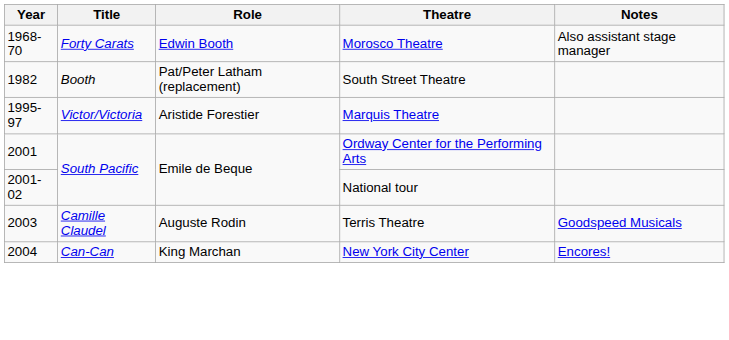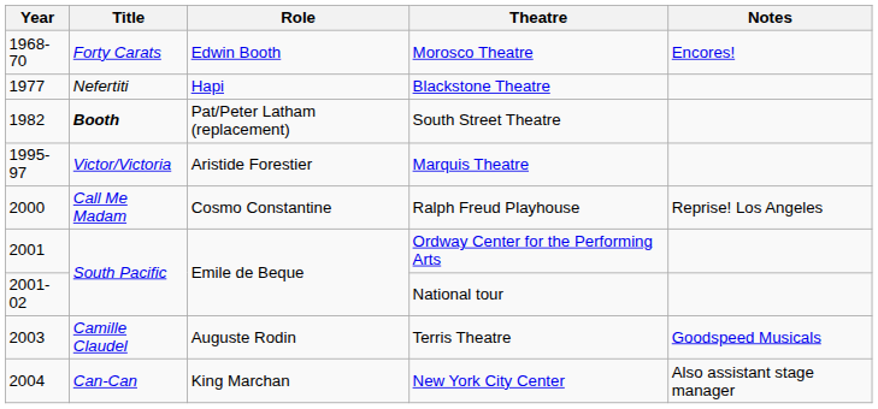Morosco Theatre | Notes: Also assistant stage manager -> Encores!
+ row: 1977 | Nefertiti | Hapi | Blackstone Theatre
South Street Theatre | Title: normal -> bold
+ row: 2000 | Call Me Madam | Cosmo Constantine | Ralph Freud Playhouse | Reprise! Los Angeles
New York City Center | Notes: Encores! -> Also assistant stage manager
